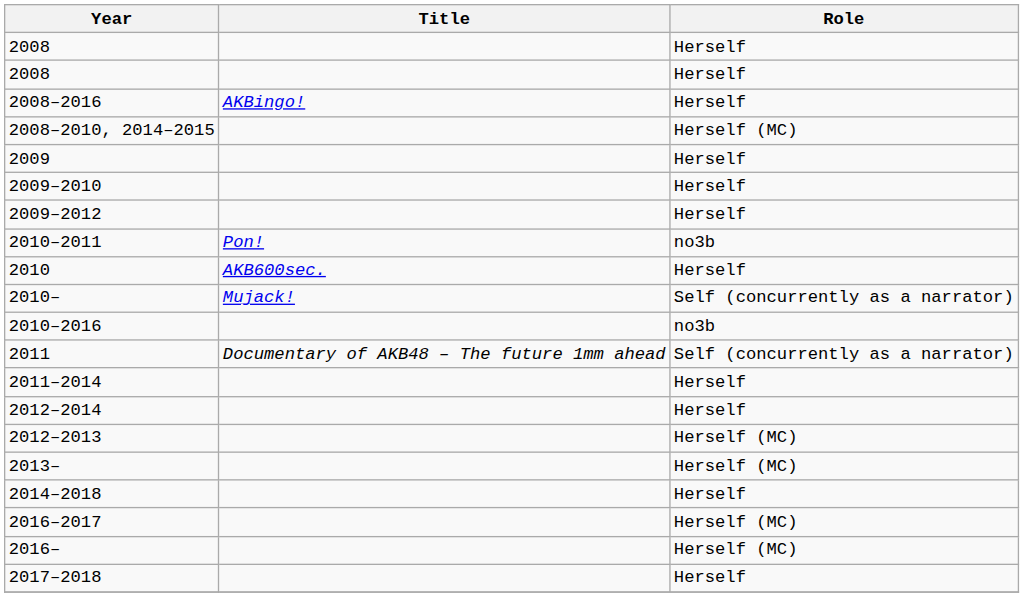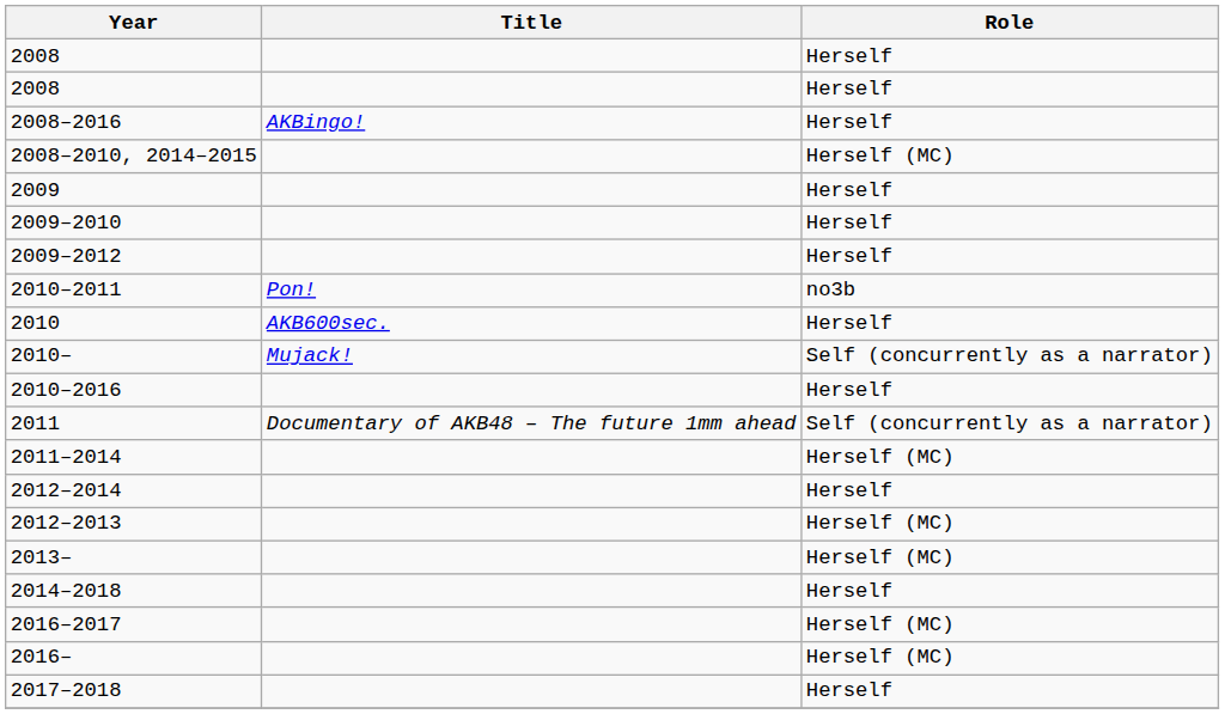2010–2016 | Role: no3b -> Herself
2011–2014 | Role: Herself -> Herself (MC)
